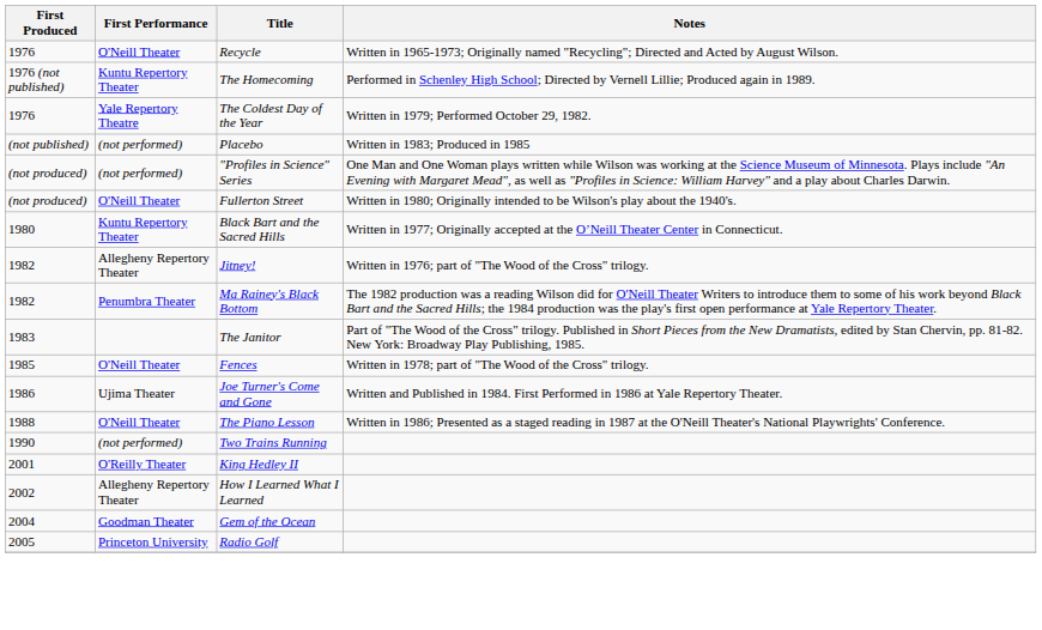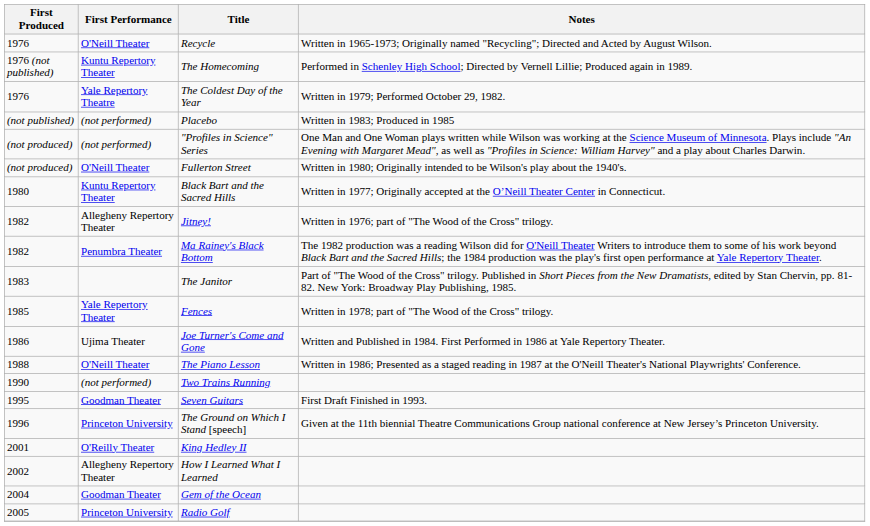Fences | First Performance: O'Neill Theater -> Yale Repertory Theater
+ row: 1995 | Goodman Theater | Seven Guitars | First Draft Finished in 1993.
+ row: 1996 | Princeton University | The Ground on Which I Stand [speech] | Given at the 11th biennial Theatre Communications Group national conference at New Jersey’s Princeton University.
